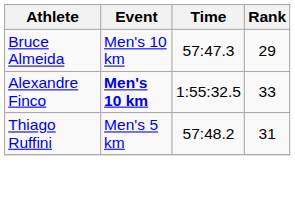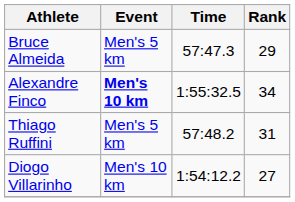Bruce Almeida | Event: Men's 10 km -> Men's 5 km
Alexandre Finco | Rank: 33 -> 34
+ row: Diogo Villarinho | Men's 10 km | 1:54:12.2 | 27
